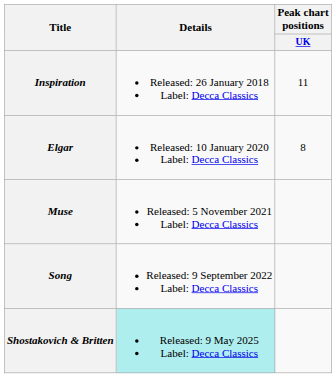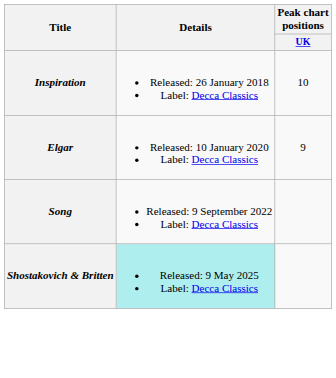Inspiration | Peak chart positions / UK: 11 -> 10
Elgar | Peak chart positions / UK: 8 -> 9
- row: Muse | Released: 5 November 2021 Label: Decca Classics
